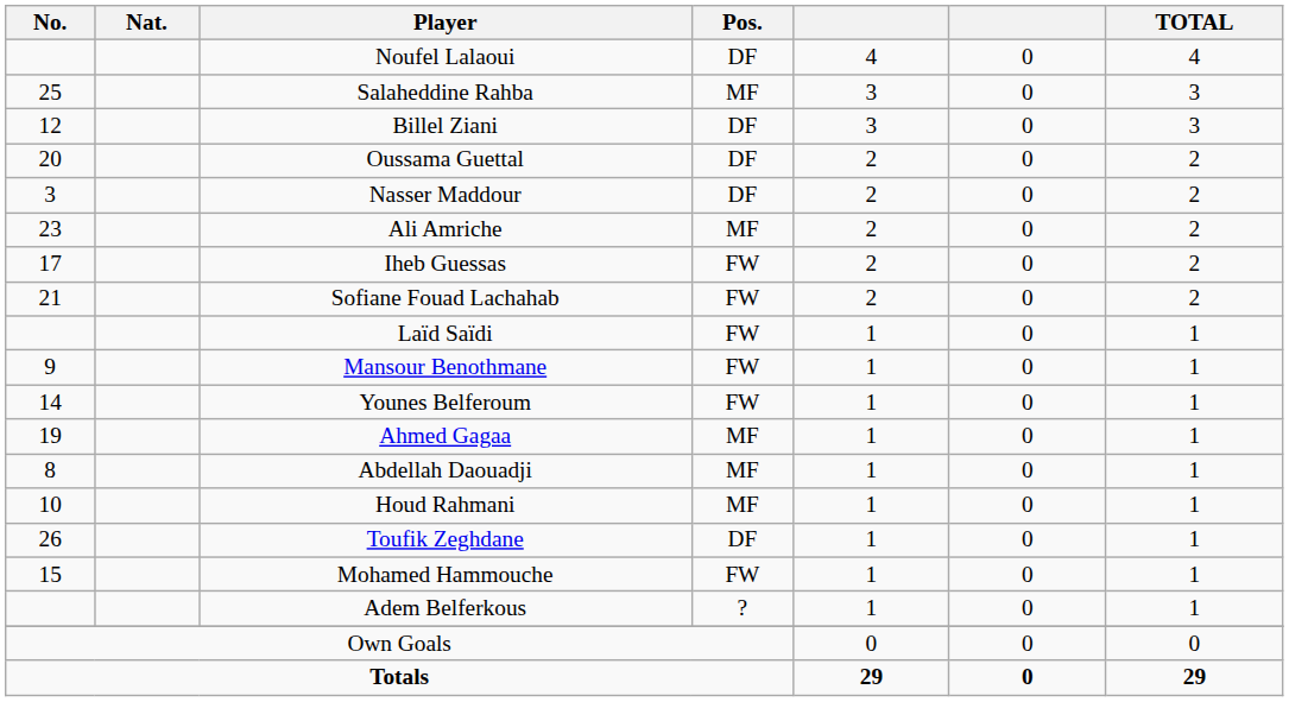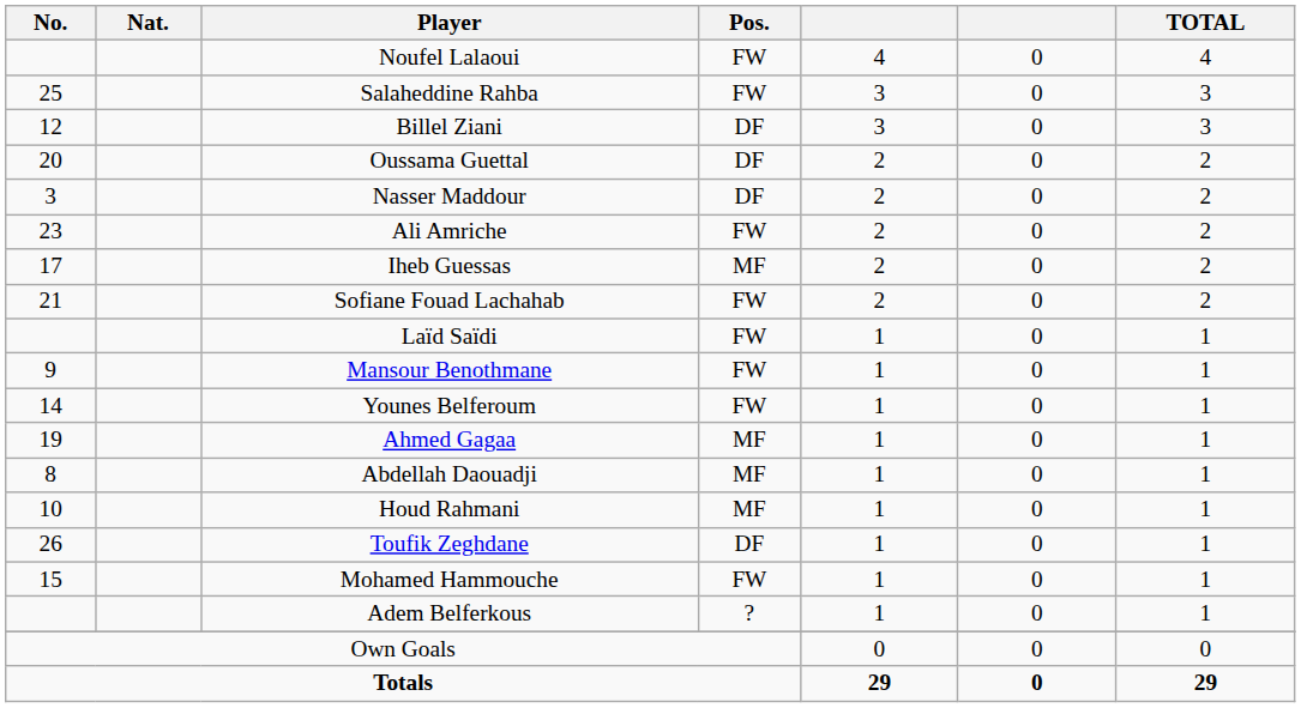Noufel Lalaoui | Pos.: DF -> FW
Salaheddine Rahba | Pos.: MF -> FW
Ali Amriche | Pos.: MF -> FW
Iheb Guessas | Pos.: FW -> MF
